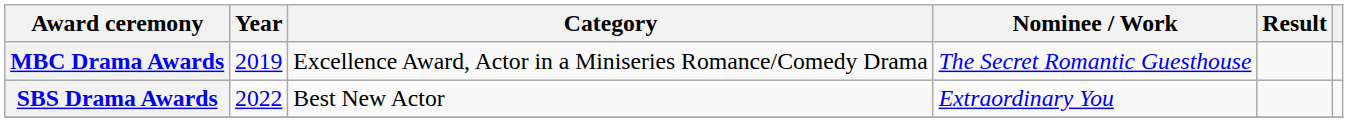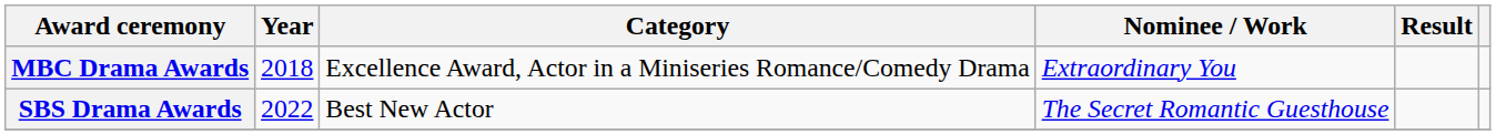MBC Drama Awards | Year: 2019 -> 2018
MBC Drama Awards | Nominee / Work: The Secret Romantic Guesthouse -> Extraordinary You
SBS Drama Awards | Nominee / Work: Extraordinary You -> The Secret Romantic Guesthouse
